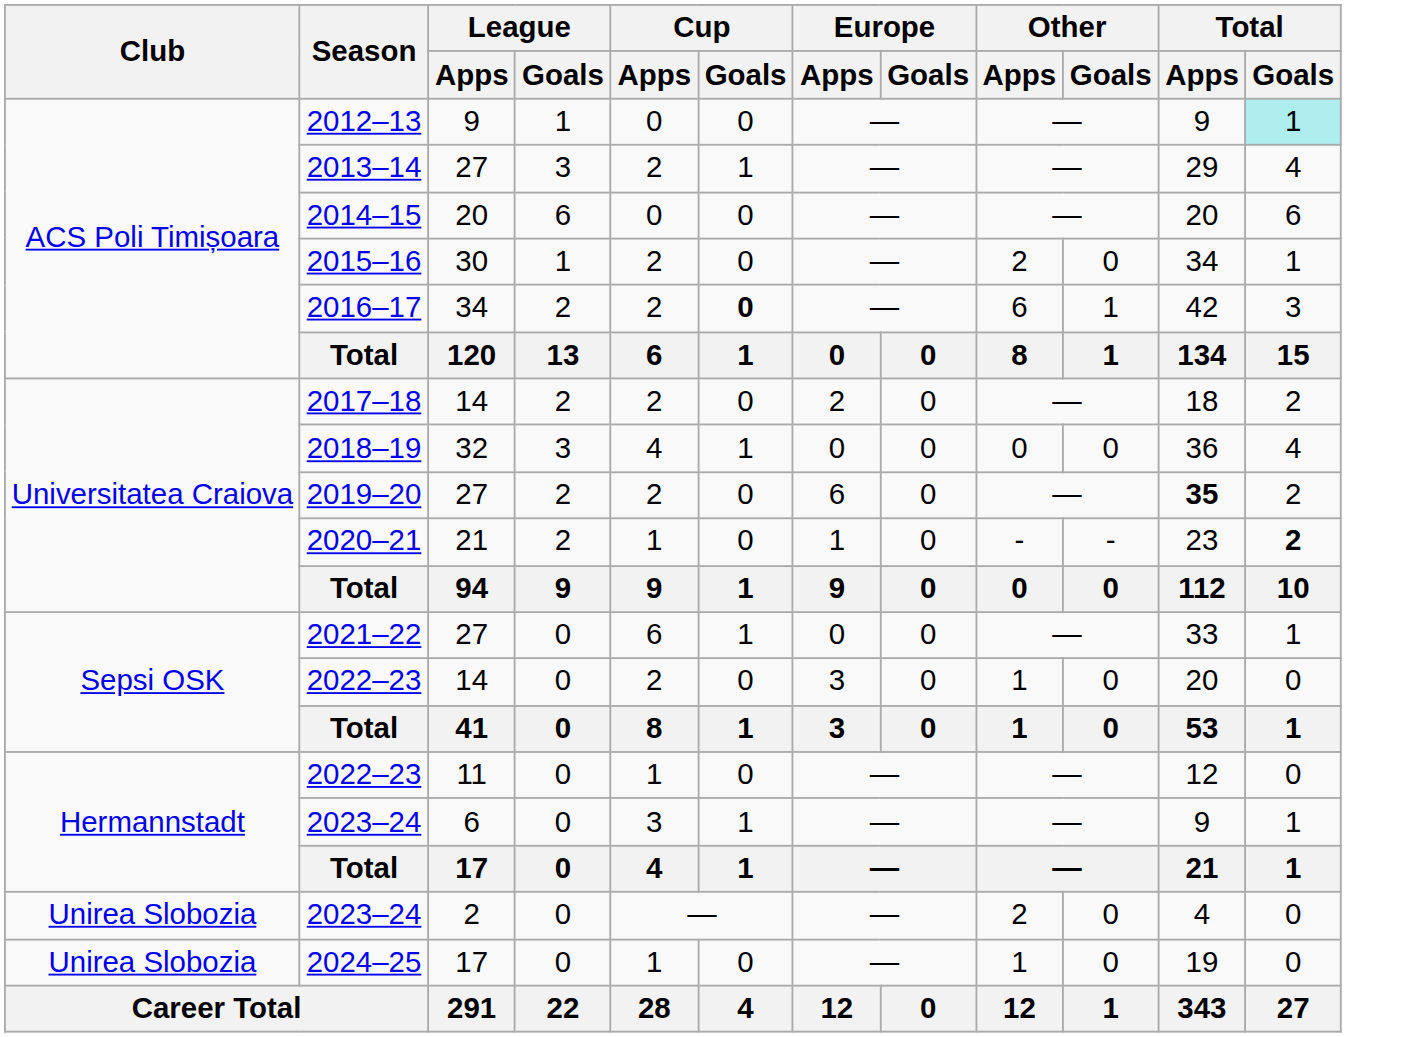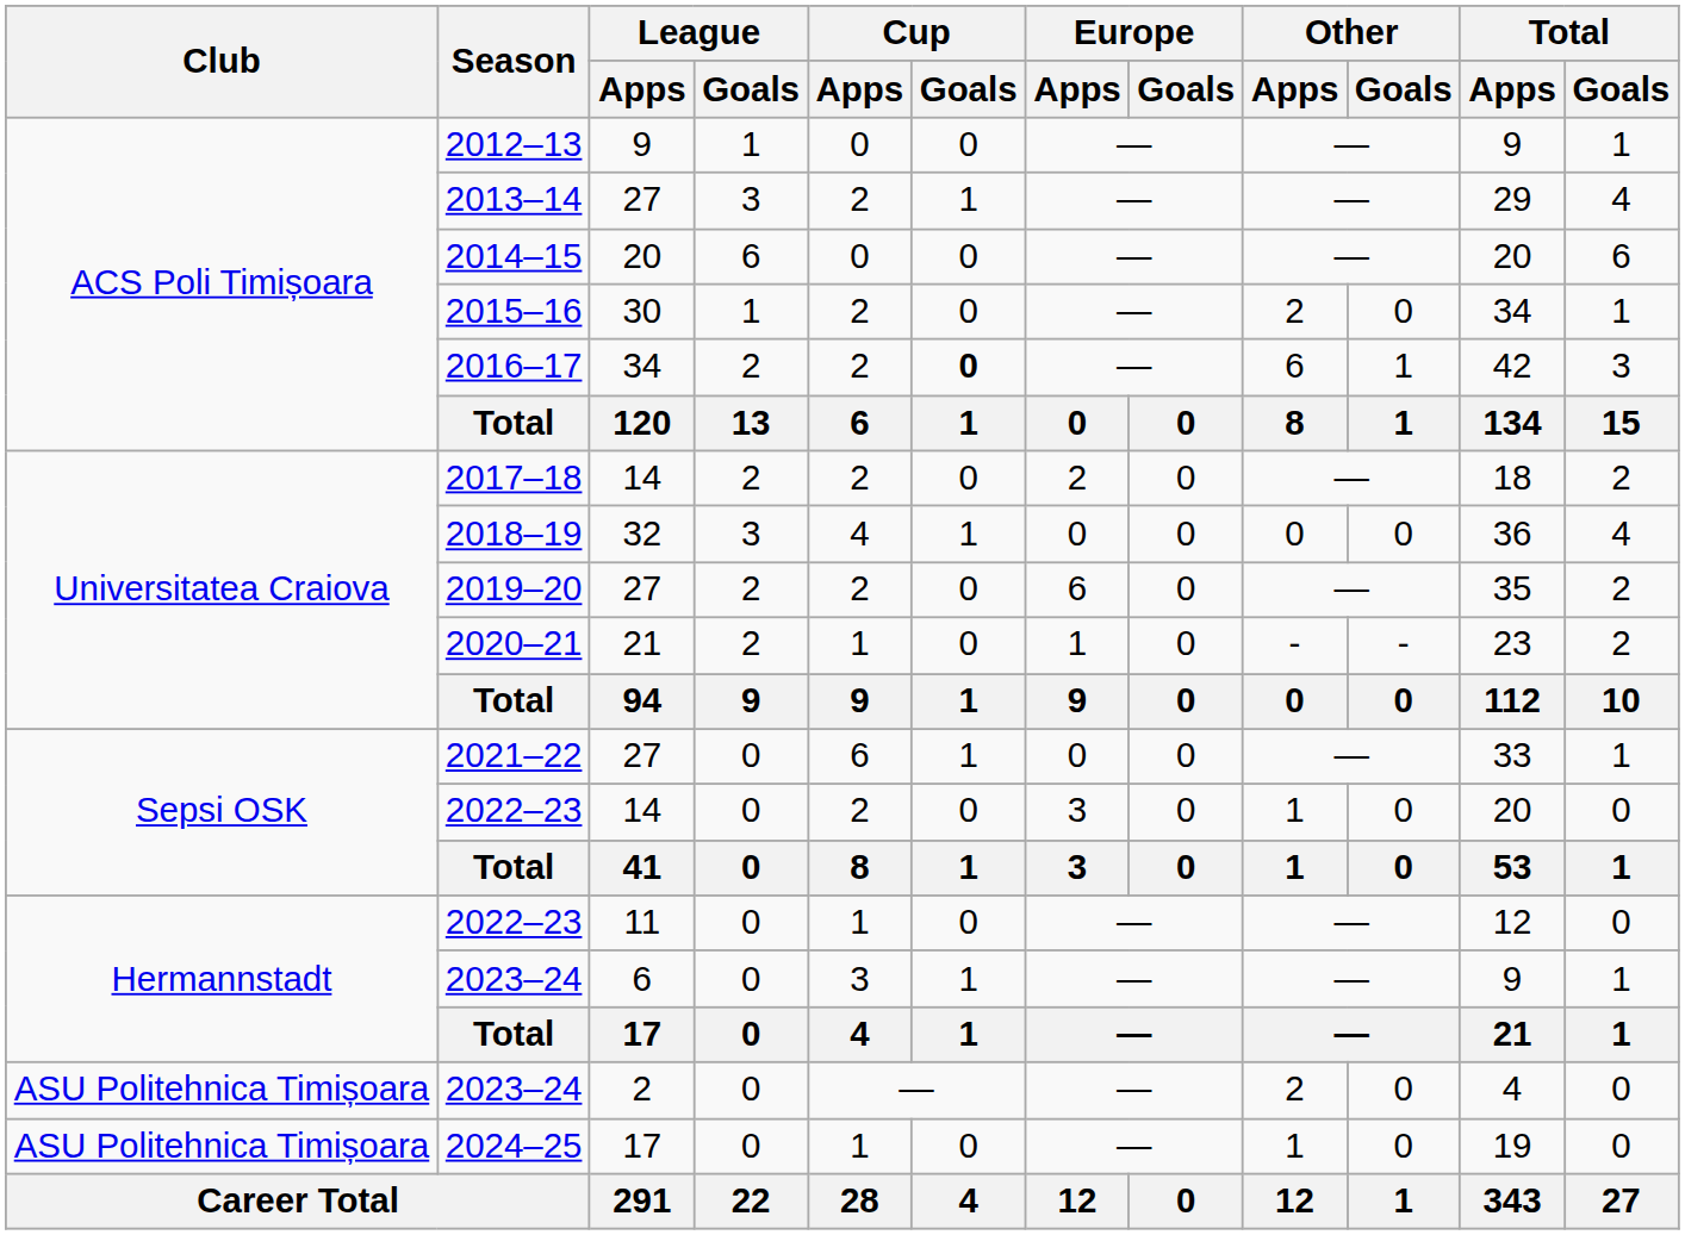2012–13 | Total / Goals: paleturquoise background -> no background
2019–20 | Total / Apps: bold -> normal
2020–21 | Total / Goals: bold -> normal
2023–24 / 2 | Club: Unirea Slobozia -> ASU Politehnica Timișoara
2024–25 | Club: Unirea Slobozia -> ASU Politehnica Timișoara
